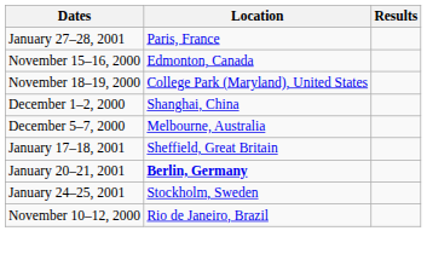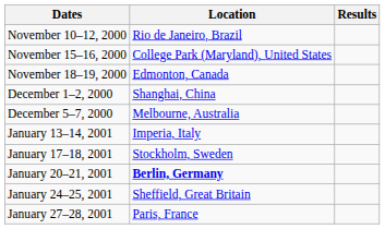rows swapped: November 10–12, 2000 <-> January 27–28, 2001
November 15–16, 2000 | Location: Edmonton, Canada -> College Park (Maryland), United States
November 18–19, 2000 | Location: College Park (Maryland), United States -> Edmonton, Canada
+ row: January 13–14, 2001 | Imperia, Italy
January 17–18, 2001 | Location: Sheffield, Great Britain -> Stockholm, Sweden
January 24–25, 2001 | Location: Stockholm, Sweden -> Sheffield, Great Britain
